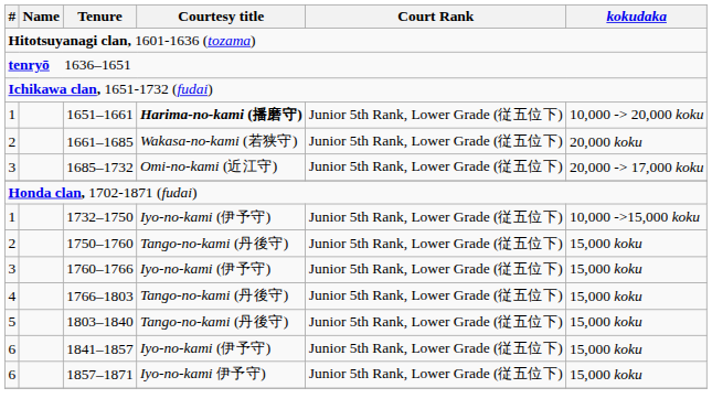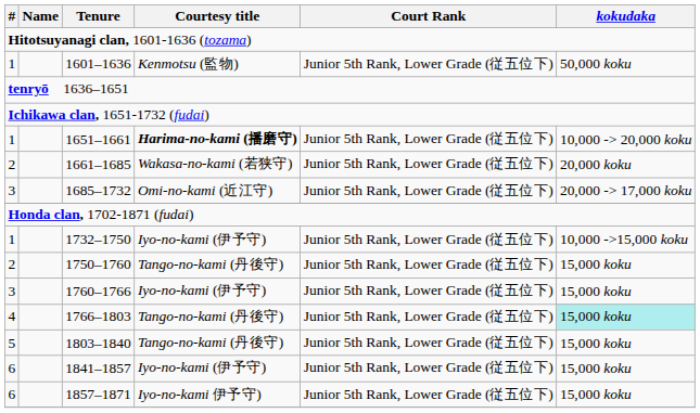+ row: 1 | 1601–1636 | Kenmotsu (監物) | Junior 5th Rank, Lower Grade (従五位下) | 50,000 koku
1766–1803 | kokudaka: no background -> paleturquoise background
